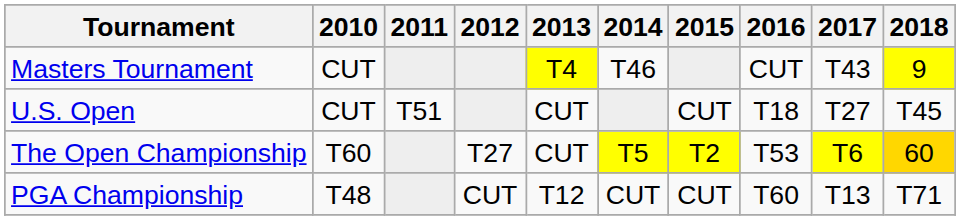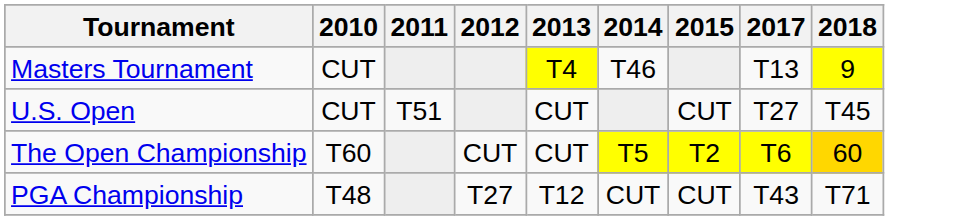- column: 2016 | CUT | T18 | T53 | T60
Masters Tournament | 2017: T43 -> T13
The Open Championship | 2012: T27 -> CUT
PGA Championship | 2012: CUT -> T27
PGA Championship | 2017: T13 -> T43
